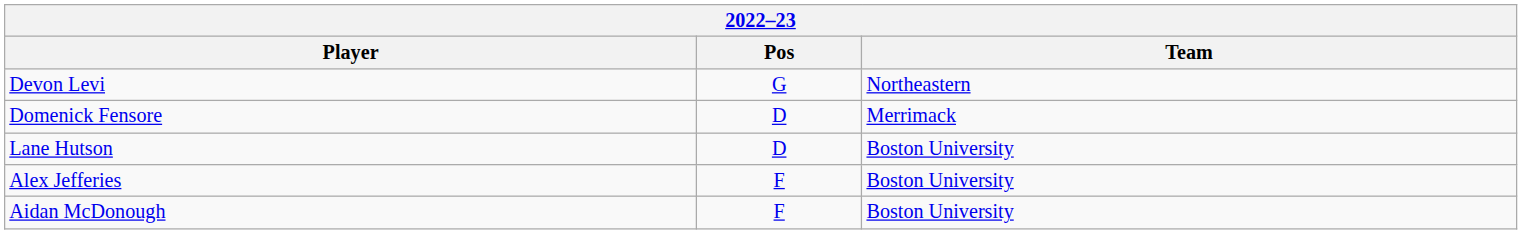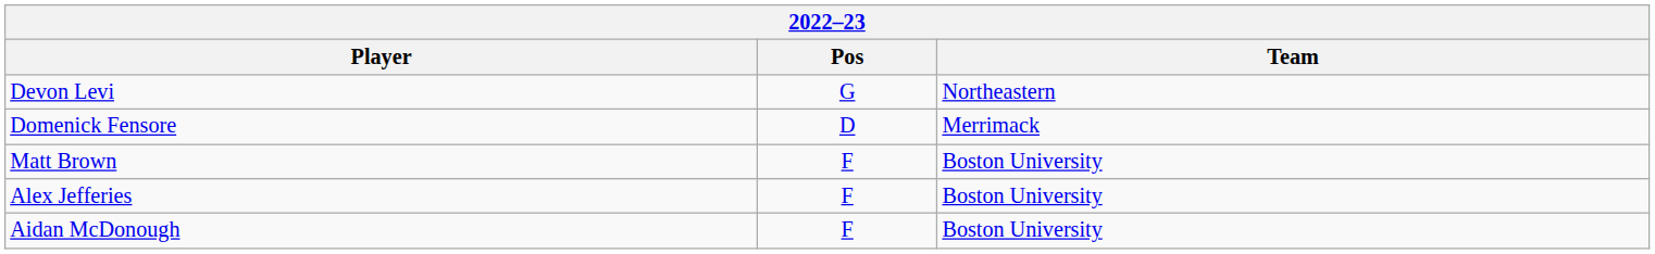- row: Lane Hutson | D | Boston University
+ row: Matt Brown | F | Boston University
